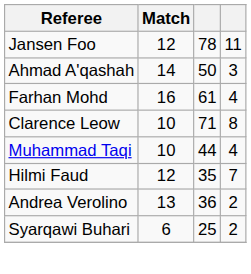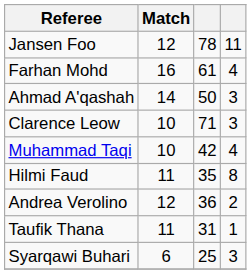rows swapped: Farhan Mohd <-> Ahmad A'qashah
Clarence Leow | column 4: 8 -> 3
Muhammad Taqi | column 3: 44 -> 42
Hilmi Faud | Match: 12 -> 11
Hilmi Faud | column 4: 7 -> 8
Andrea Verolino | Match: 13 -> 12
+ row: Taufik Thana | 11 | 31 | 1
Syarqawi Buhari | column 4: 2 -> 3
